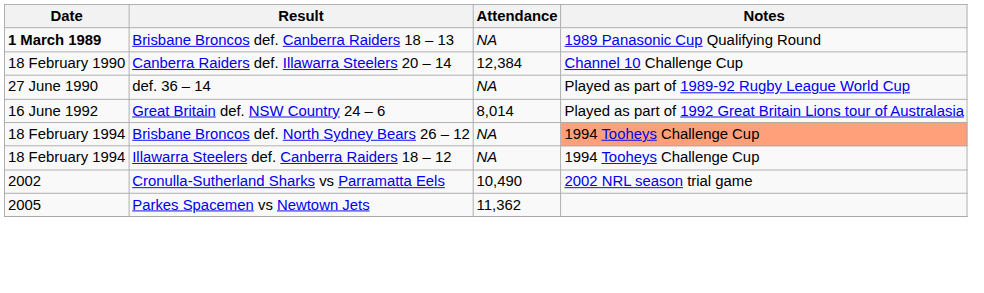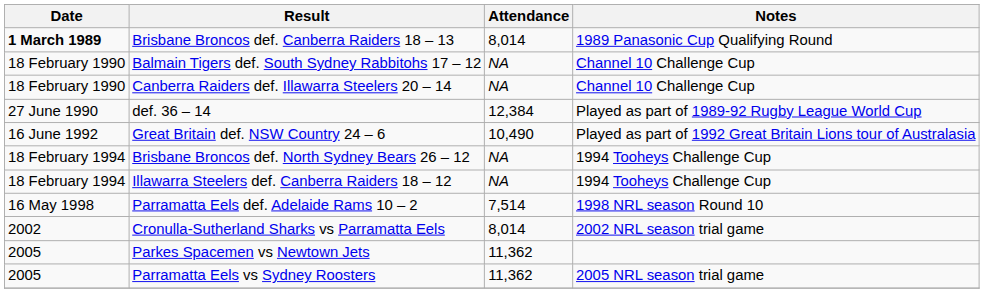Brisbane Broncos def. Canberra Raiders 18 – 13 | Attendance: NA -> 8,014
+ row: 18 February 1990 | Balmain Tigers def. South Sydney Rabbitohs 17 – 12 | NA | Channel 10 Challenge Cup
Canberra Raiders def. Illawarra Steelers 20 – 14 | Attendance: 12,384 -> NA
def. 36 – 14 | Attendance: NA -> 12,384
Great Britain def. NSW Country 24 – 6 | Attendance: 8,014 -> 10,490
Brisbane Broncos def. North Sydney Bears 26 – 12 | Notes: lightsalmon background -> no background
+ row: 16 May 1998 | Parramatta Eels def. Adelaide Rams 10 – 2 | 7,514 | 1998 NRL season Round 10
Cronulla-Sutherland Sharks vs Parramatta Eels | Attendance: 10,490 -> 8,014
+ row: 2005 | Parramatta Eels vs Sydney Roosters | 11,362 | 2005 NRL season trial game
